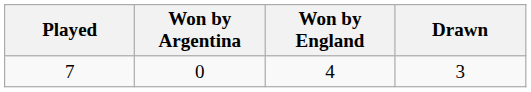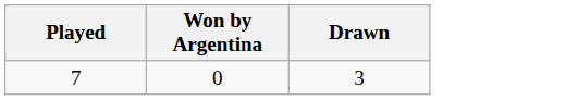- column: Won by England | 4
